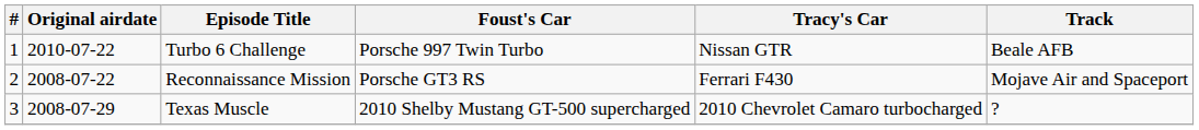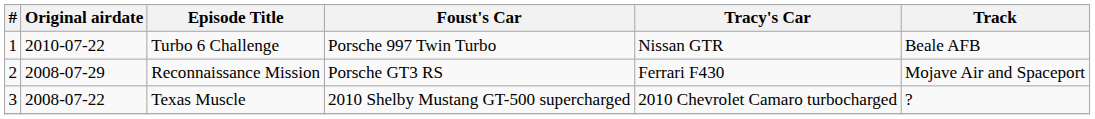Reconnaissance Mission | Original airdate: 2008-07-22 -> 2008-07-29
Texas Muscle | Original airdate: 2008-07-29 -> 2008-07-22
